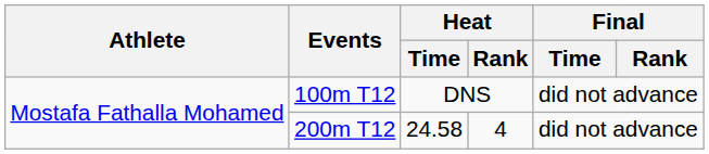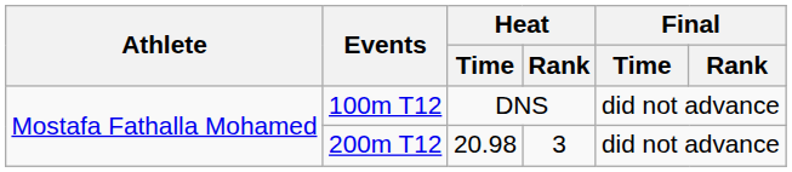200m T12 | Heat / Time: 24.58 -> 20.98
200m T12 | Heat / Rank: 4 -> 3
